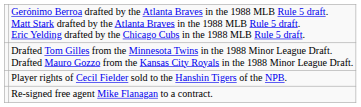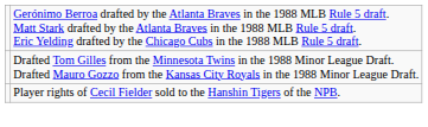- row: Re-signed free agent Mike Flanagan to a contract.
